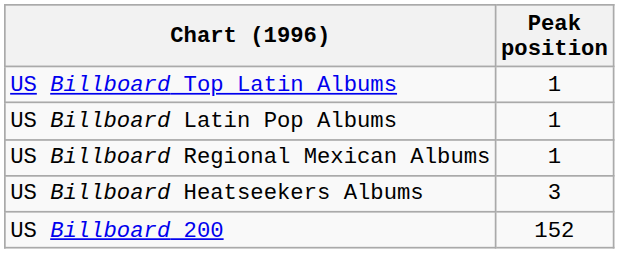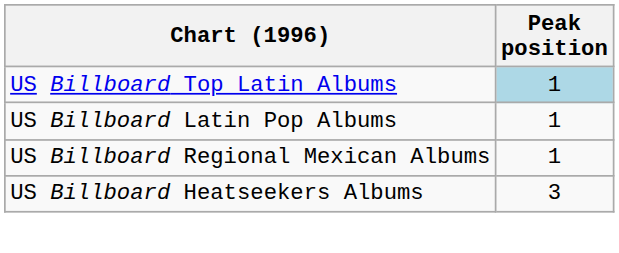US Billboard Top Latin Albums | Peak position: no background -> lightblue background
- row: US Billboard 200 | 152
